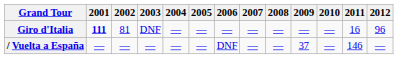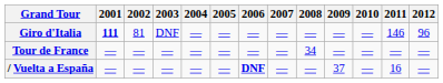Giro d'Italia | 2011: 16 -> 146
+ row: Tour de France | — | — | — | — | — | — | — | 34 | — | — | — | —
/ Vuelta a España | 2006: normal -> bold
/ Vuelta a España | 2011: 146 -> 16
